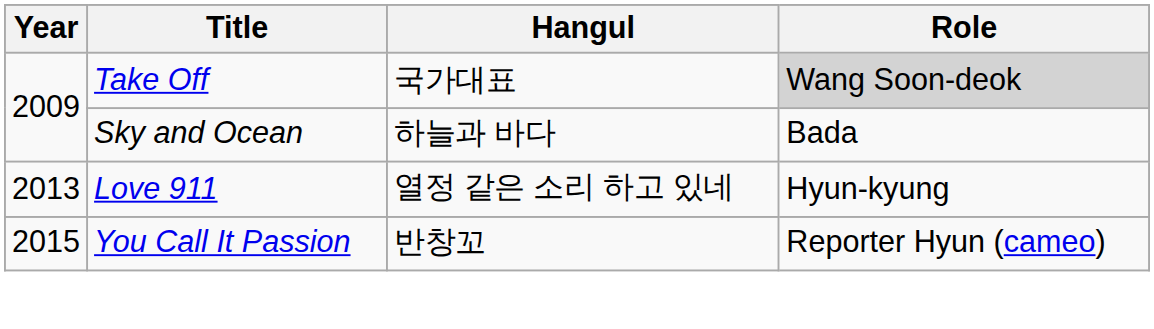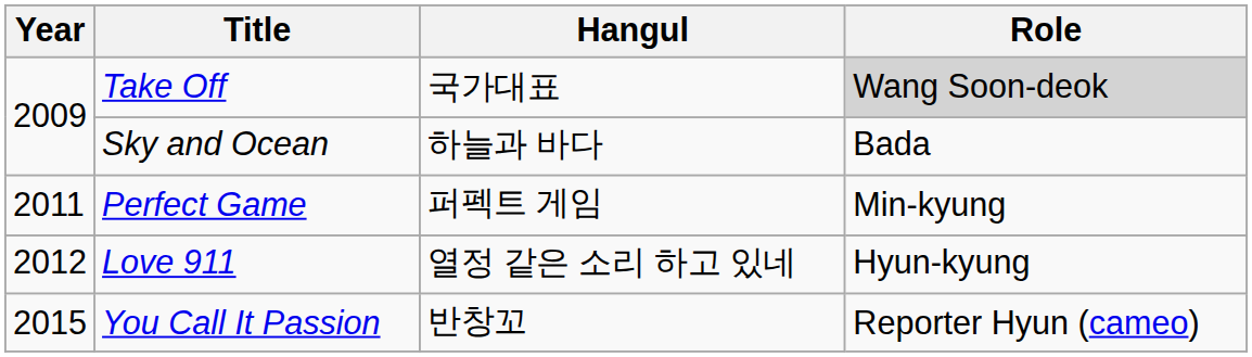+ row: 2011 | Perfect Game | 퍼펙트 게임 | Min-kyung
Love 911 | Year: 2013 -> 2012
